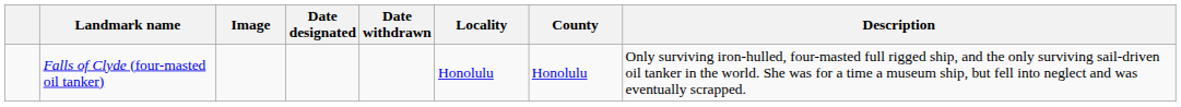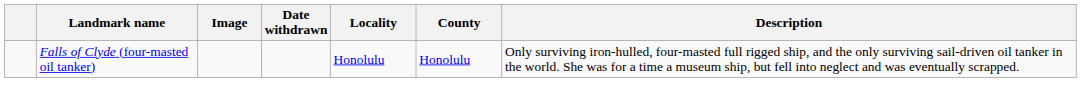- column: Date designated
